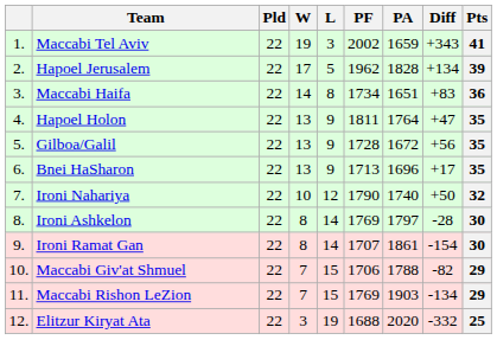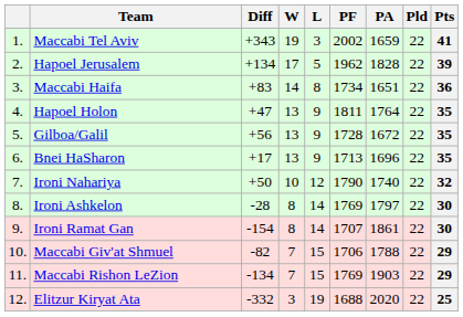columns swapped: Pld <-> Diff
